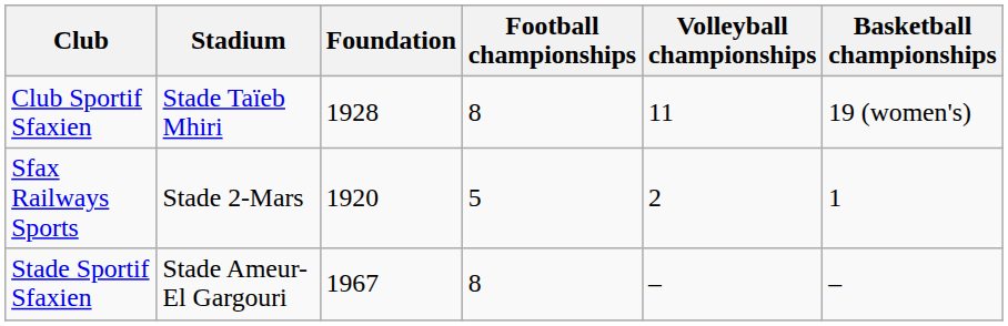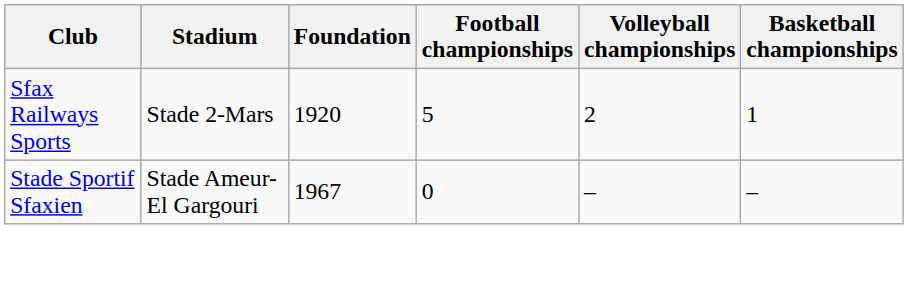- row: Club Sportif Sfaxien | Stade Taïeb Mhiri | 1928 | 8 | 11 | 19 (women's)
Stade Sportif Sfaxien | Football championships: 8 -> 0
